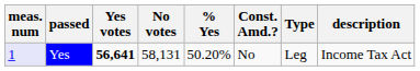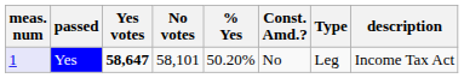Yes | Yes votes: 56,641 -> 58,647
Yes | No votes: 58,131 -> 58,101
